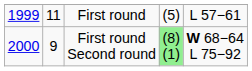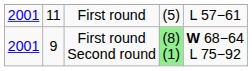First round | column 1: 1999 -> 2001
First round Second round | column 1: 2000 -> 2001
